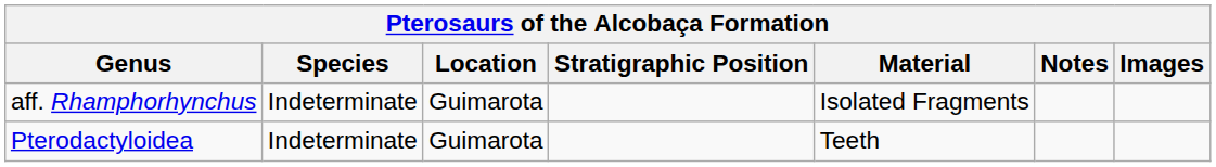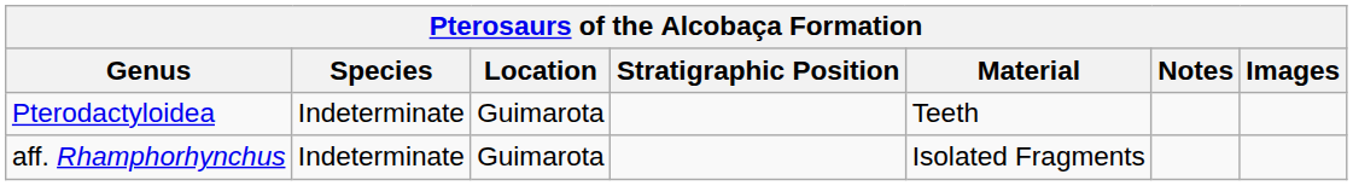rows swapped: aff. Rhamphorhynchus <-> Pterodactyloidea
